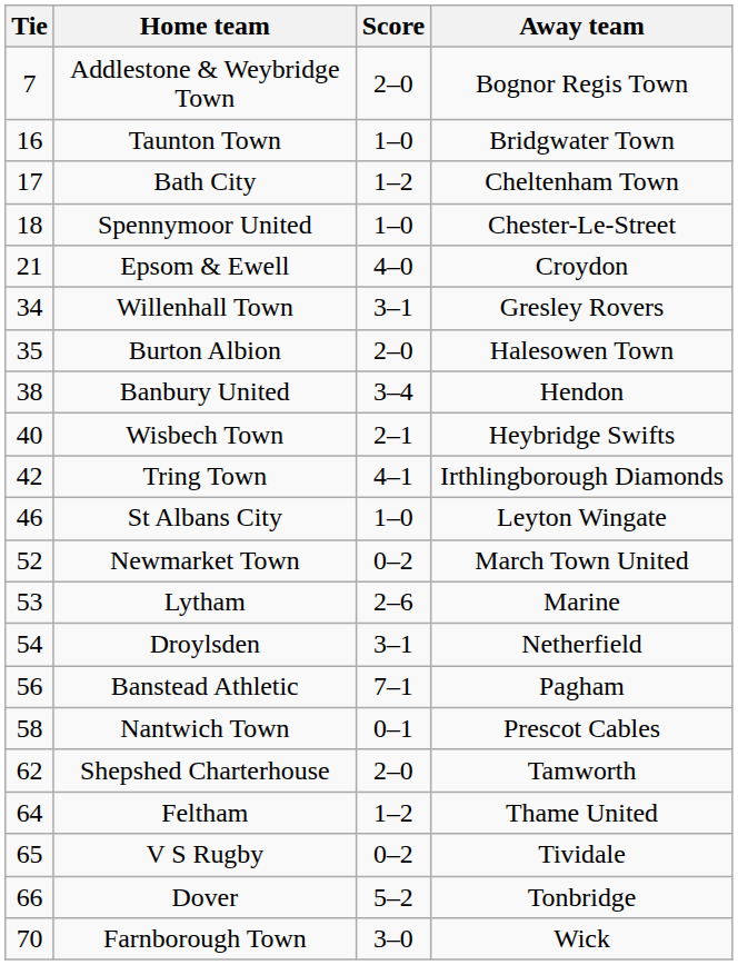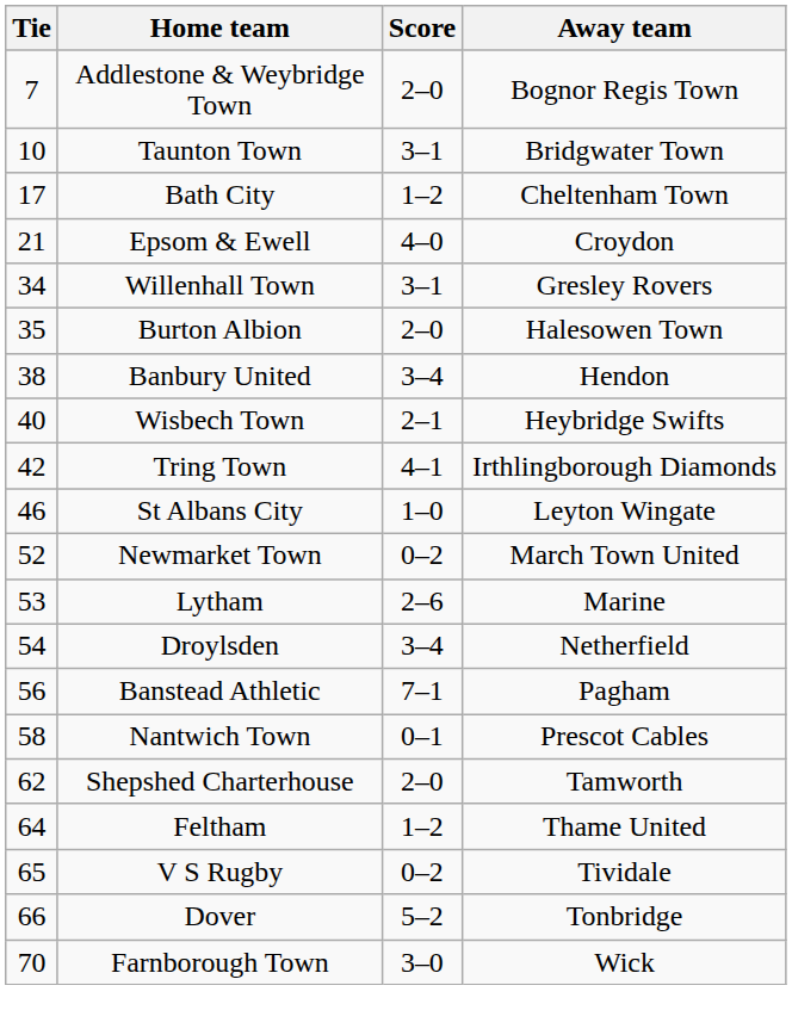Taunton Town | Tie: 16 -> 10
Taunton Town | Score: 1–0 -> 3–1
- row: 18 | Spennymoor United | 1–0 | Chester-Le-Street
Droylsden | Score: 3–1 -> 3–4
